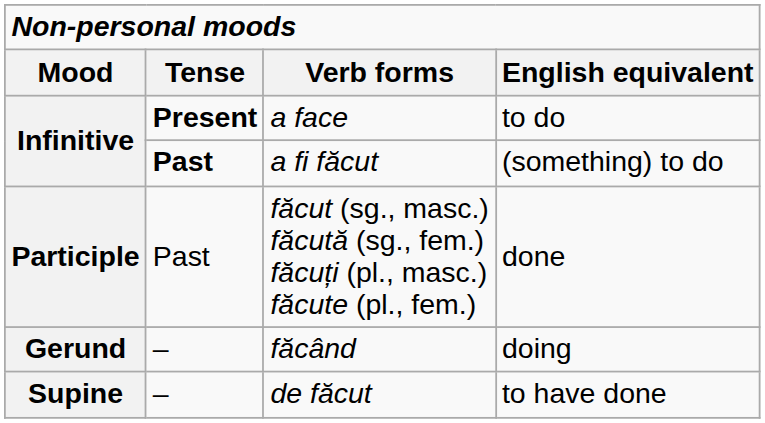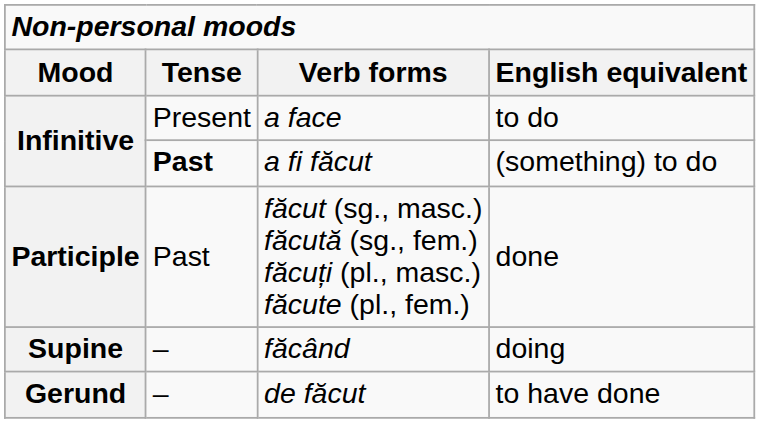a face | Tense: bold -> normal
făcând | Mood: Gerund -> Supine
de făcut | Mood: Supine -> Gerund
